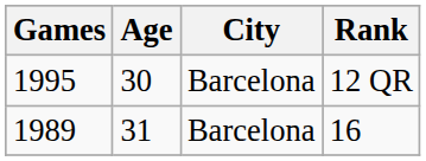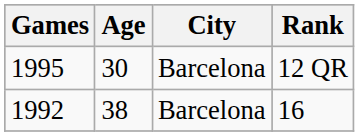16 | Games: 1989 -> 1992
16 | Age: 31 -> 38
